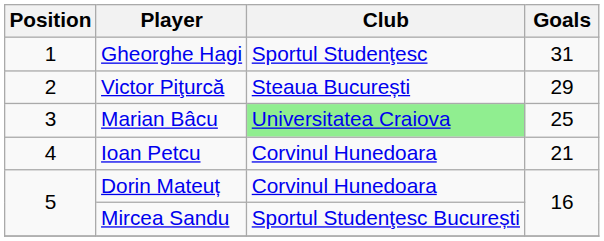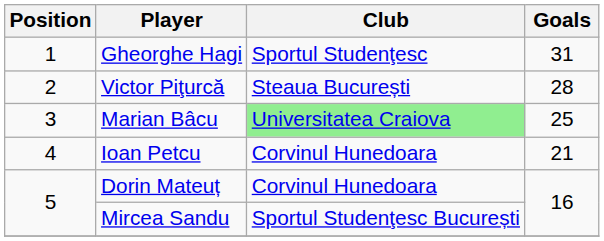Victor Piţurcă | Goals: 29 -> 28
